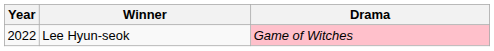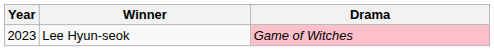Lee Hyun-seok | Year: 2022 -> 2023
